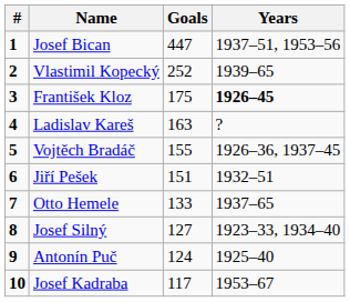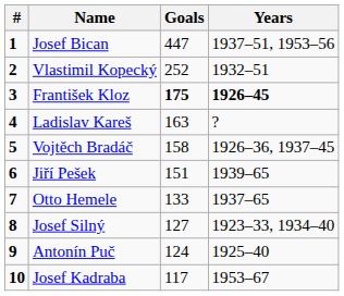Vlastimil Kopecký | Years: 1939–65 -> 1932–51
František Kloz | Goals: normal -> bold
Vojtěch Bradáč | Goals: 155 -> 158
Jiří Pešek | Years: 1932–51 -> 1939–65
